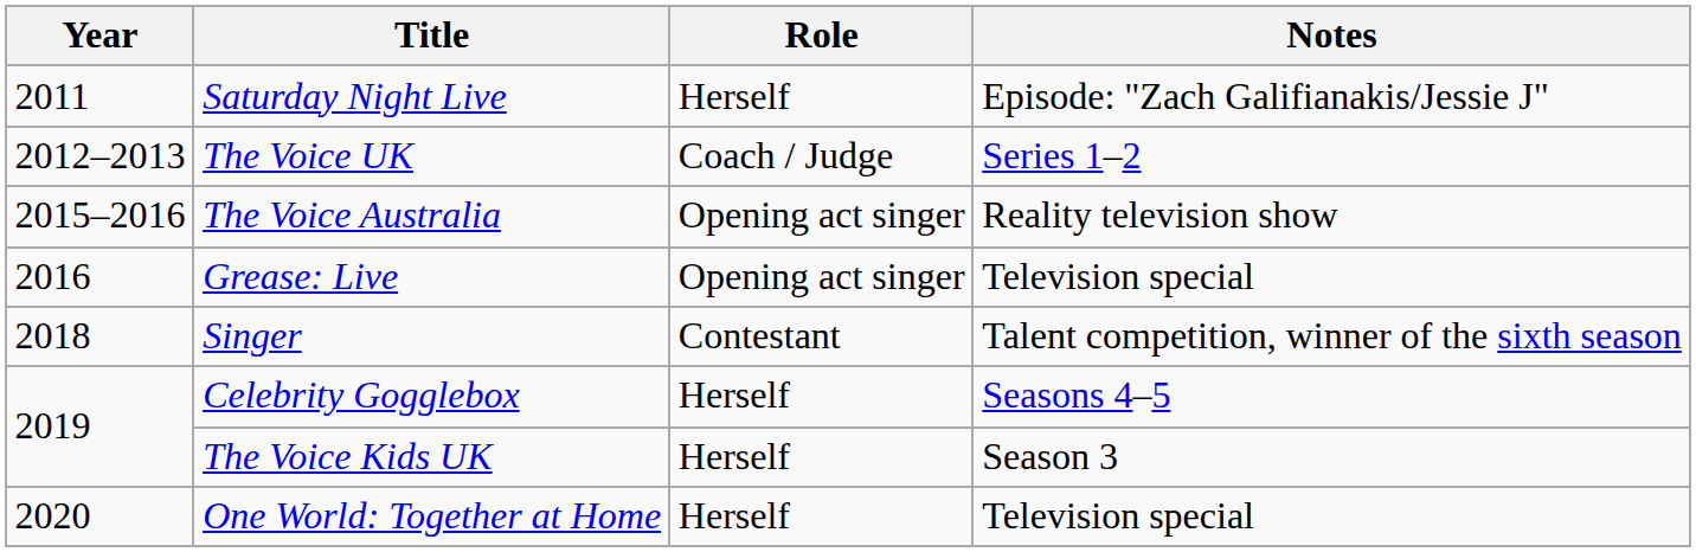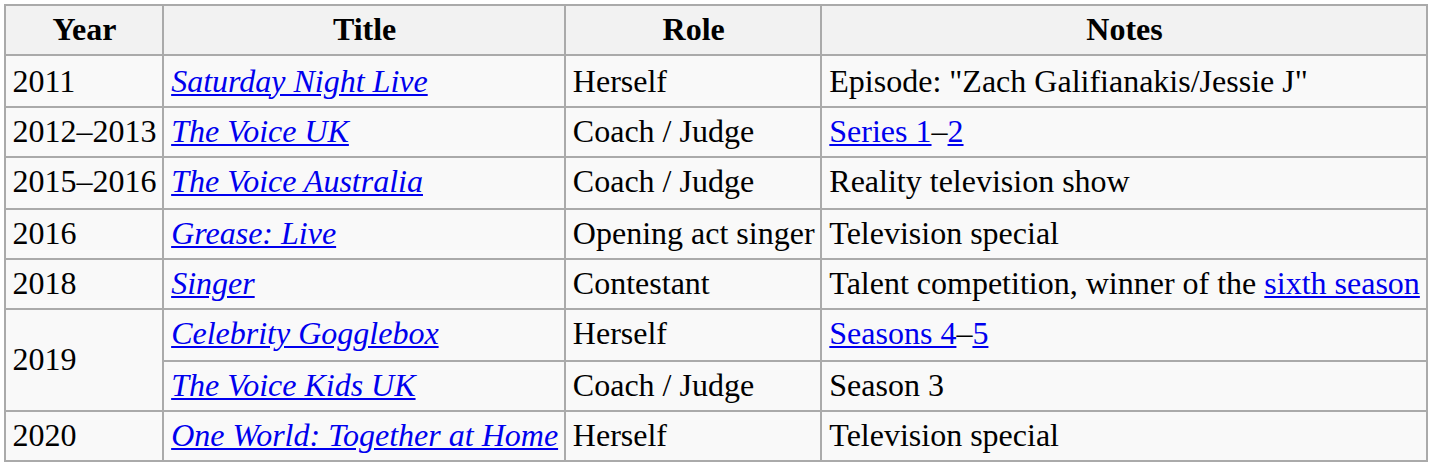The Voice Australia | Role: Opening act singer -> Coach / Judge
The Voice Kids UK | Role: Herself -> Coach / Judge
